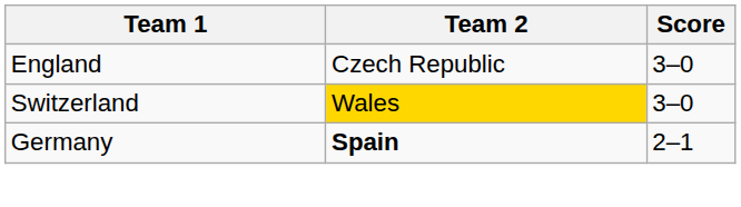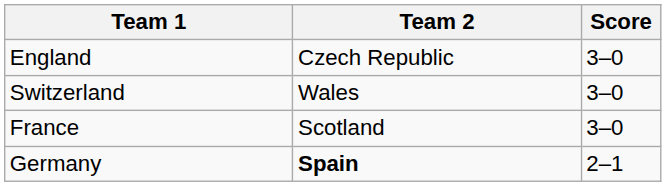Switzerland | Team 2: gold background -> no background
+ row: France | Scotland | 3–0
